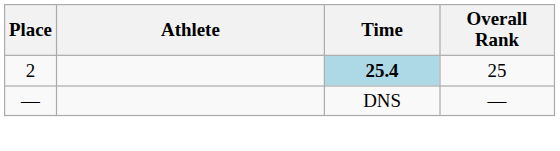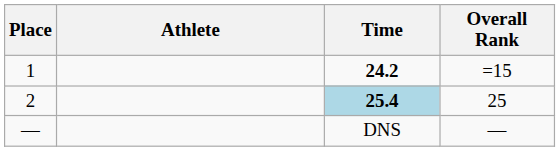+ row: 1 | 24.2 | =15
